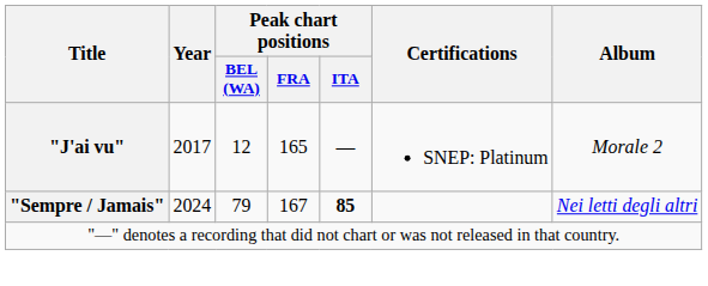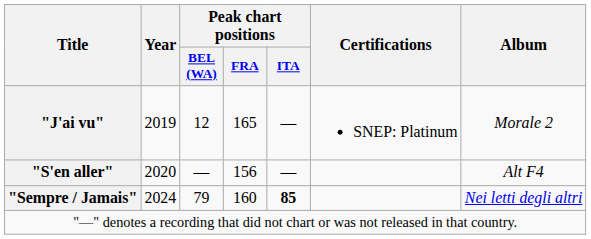"J'ai vu" | Year: 2017 -> 2019
+ row: "S'en aller" | 2020 | — | 156 | — | Alt F4
"Sempre / Jamais" | Peak chart positions / FRA: 167 -> 160
